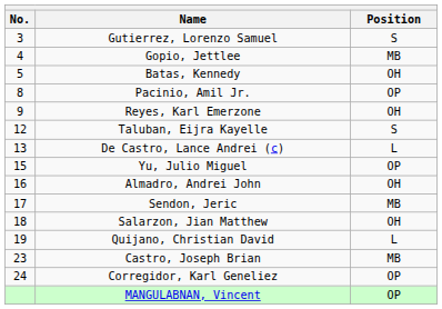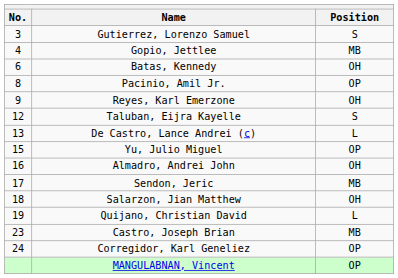Batas, Kennedy | No.: 5 -> 6
